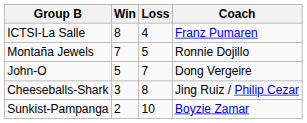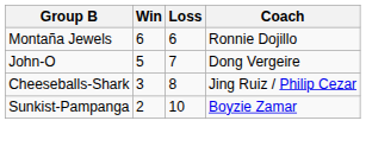- row: ICTSI-La Salle | 8 | 4 | Franz Pumaren
Montaña Jewels | Win: 7 -> 6
Montaña Jewels | Loss: 5 -> 6
